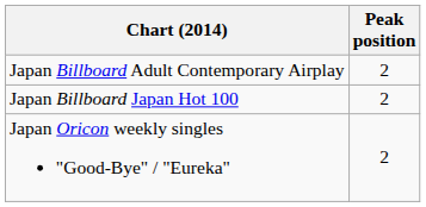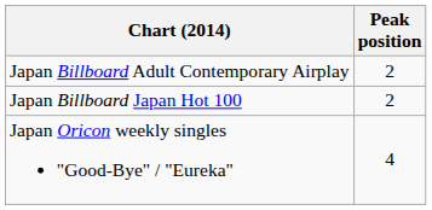Japan Oricon weekly singles "Good-Bye" / "Eureka" | Peak position: 2 -> 4
